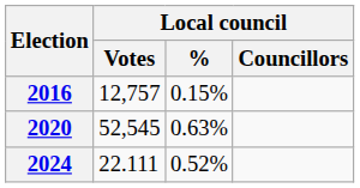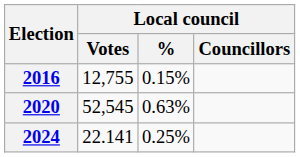2016 | Local council / Votes: 12,757 -> 12,755
2024 | Local council / Votes: 22.111 -> 22.141
2024 | Local council / %: 0.52% -> 0.25%
